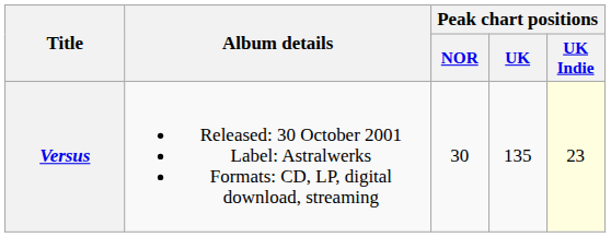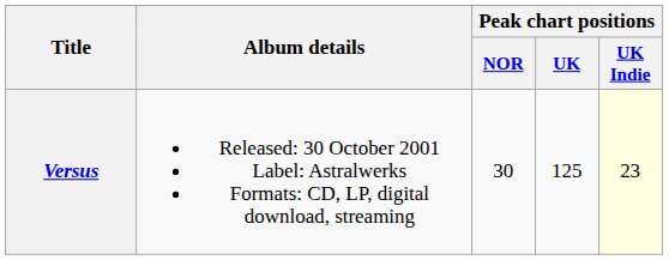Versus | Peak chart positions / UK: 135 -> 125
